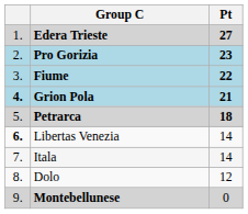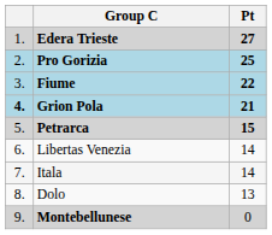Pro Gorizia | Pt: 23 -> 25
Petrarca | Pt: 18 -> 15
Libertas Venezia | column 1: bold -> normal
Dolo | Pt: 12 -> 13
